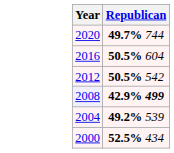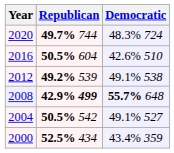+ column: Democratic | 48.3% 724 | 42.6% 510 | 49.1% 538 | 55.7% 648 | 49.1% 527 | 43.4% 359
2012 | Republican: 50.5% 542 -> 49.2% 539
2004 | Republican: 49.2% 539 -> 50.5% 542
